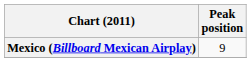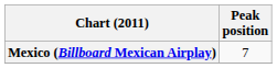Mexico (Billboard Mexican Airplay) | Peak position: 9 -> 7
